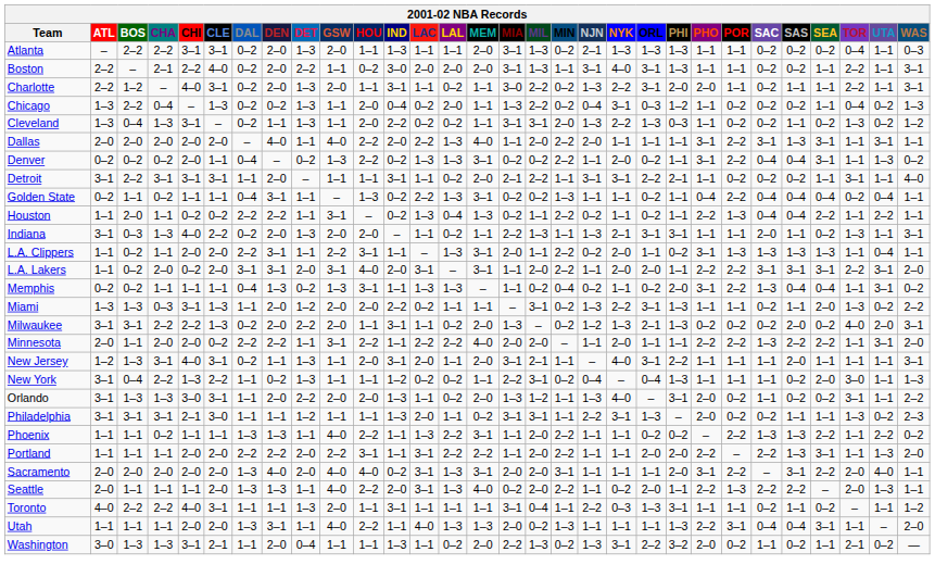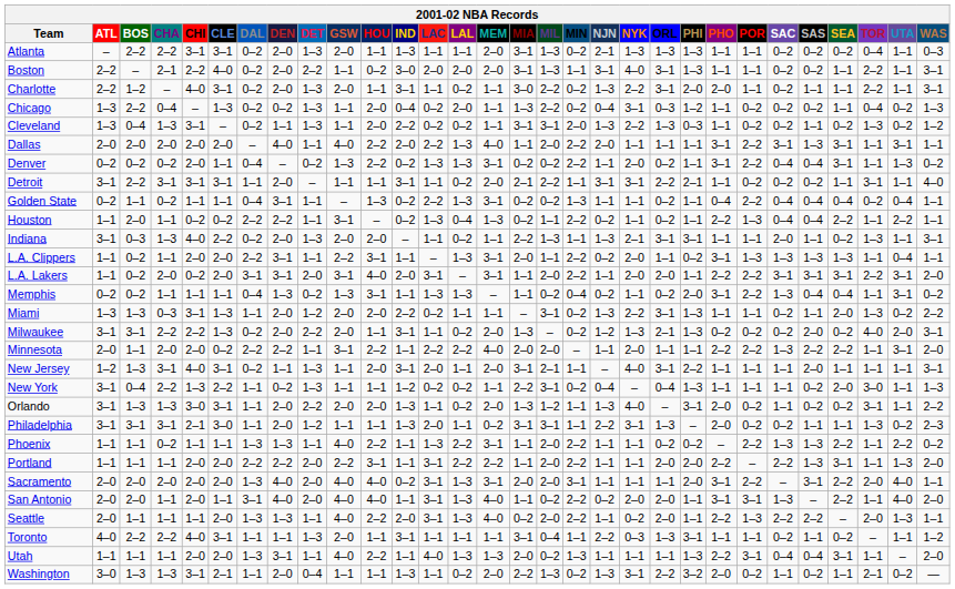Philadelphia | DEN: 1–1 -> 2–0
+ row: San Antonio | 2–0 | 2–0 | 1–1 | 2–0 | 1–1 | 3–1 | 4–0 | 2–0 | 4–0 | 4–0 | 1–1 | 3–1 | 1–3 | 4–0 | 1–1 | 0–2 | 2–2 | 0–2 | 2–0 | 2–0 | 1–1 | 3–1 | 3–1 | 1–3 | – | 2–2 | 1–1 | 4–0 | 2–0
